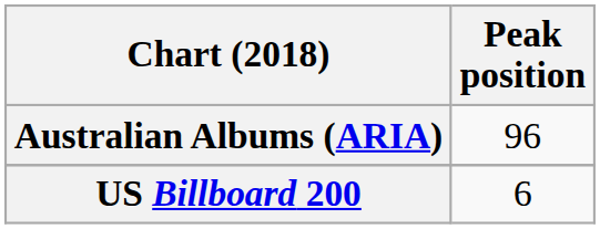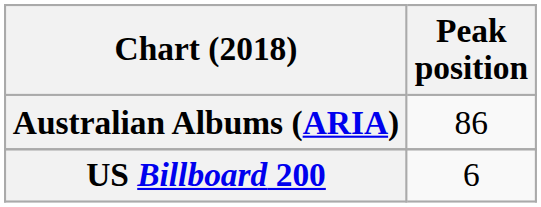Australian Albums (ARIA) | Peak position: 96 -> 86
